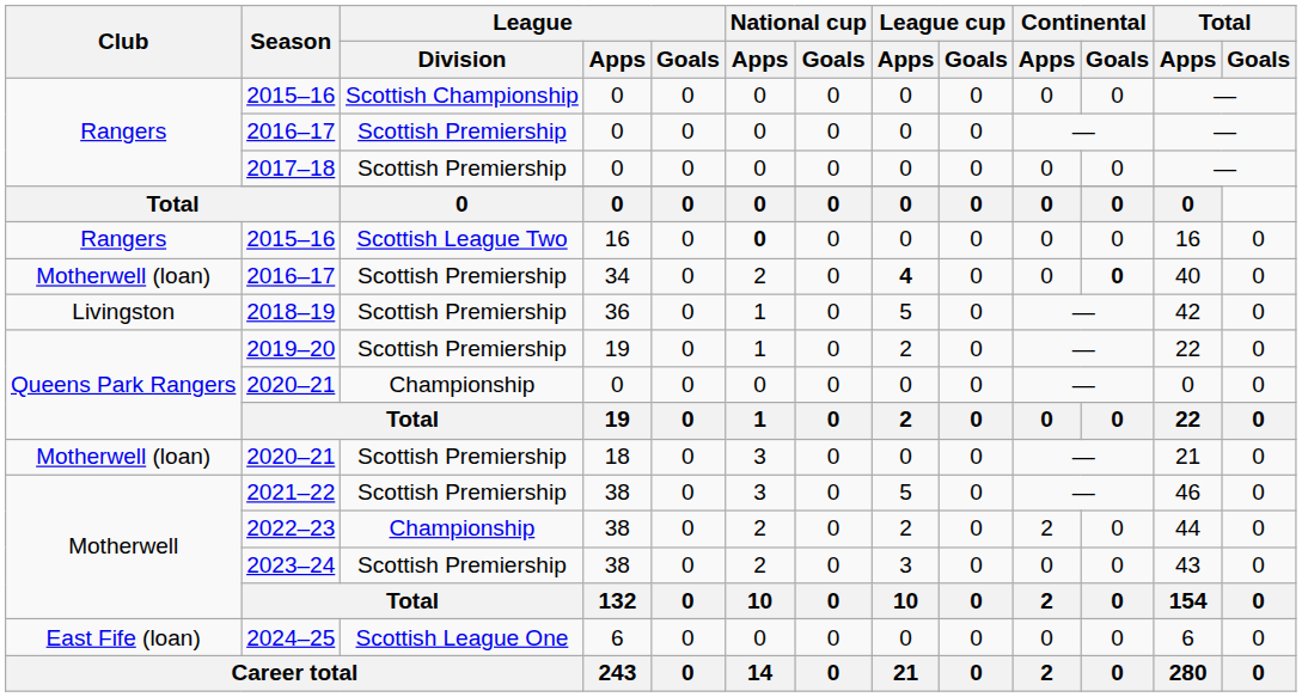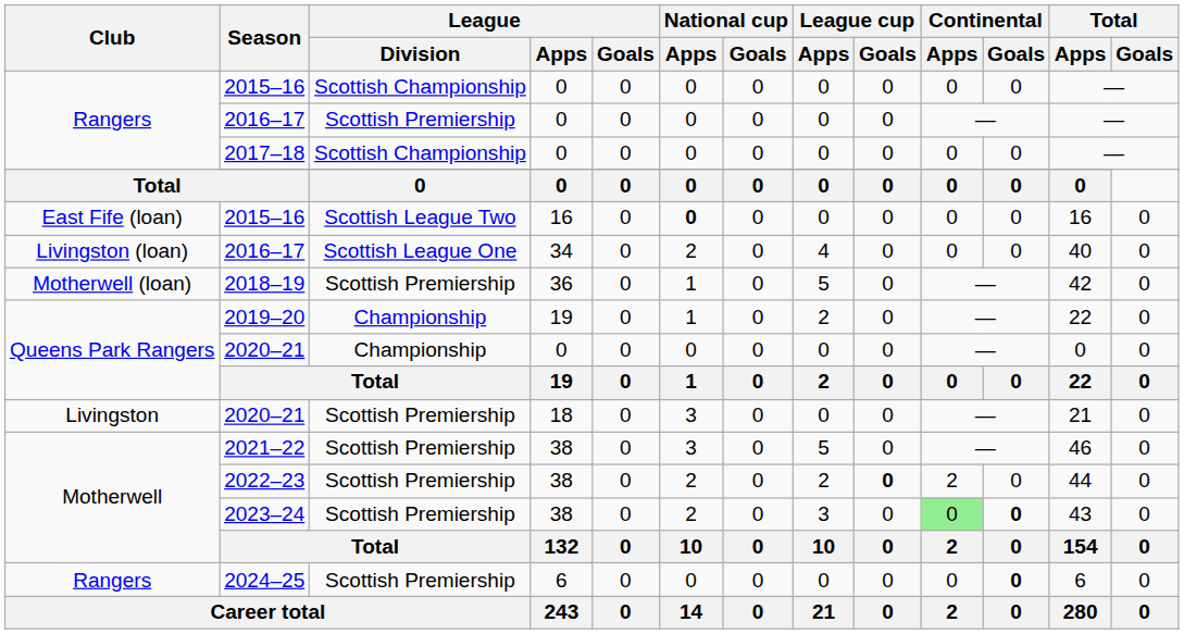2017–18 | League / Division: Scottish Premiership -> Scottish Championship
2015–16 / 16 | Club: Rangers -> East Fife (loan)
2016–17 / 34 | Club: Motherwell (loan) -> Livingston (loan)
2016–17 / 34 | League / Division: Scottish Premiership -> Scottish League One
2016–17 / 34 | League cup / Apps: bold -> normal
2016–17 / 34 | Continental / Goals: bold -> normal
2018–19 | Club: Livingston -> Motherwell (loan)
2019–20 | League / Division: Scottish Premiership -> Championship
2020–21 / 18 | Club: Motherwell (loan) -> Livingston
2022–23 | League / Division: Championship -> Scottish Premiership
2022–23 | League cup / Goals: normal -> bold
2023–24 | Continental / Apps: no background -> lightgreen background
2023–24 | Continental / Goals: normal -> bold
2024–25 | Club: East Fife (loan) -> Rangers
2024–25 | League / Division: Scottish League One -> Scottish Premiership
2024–25 | Continental / Goals: normal -> bold
